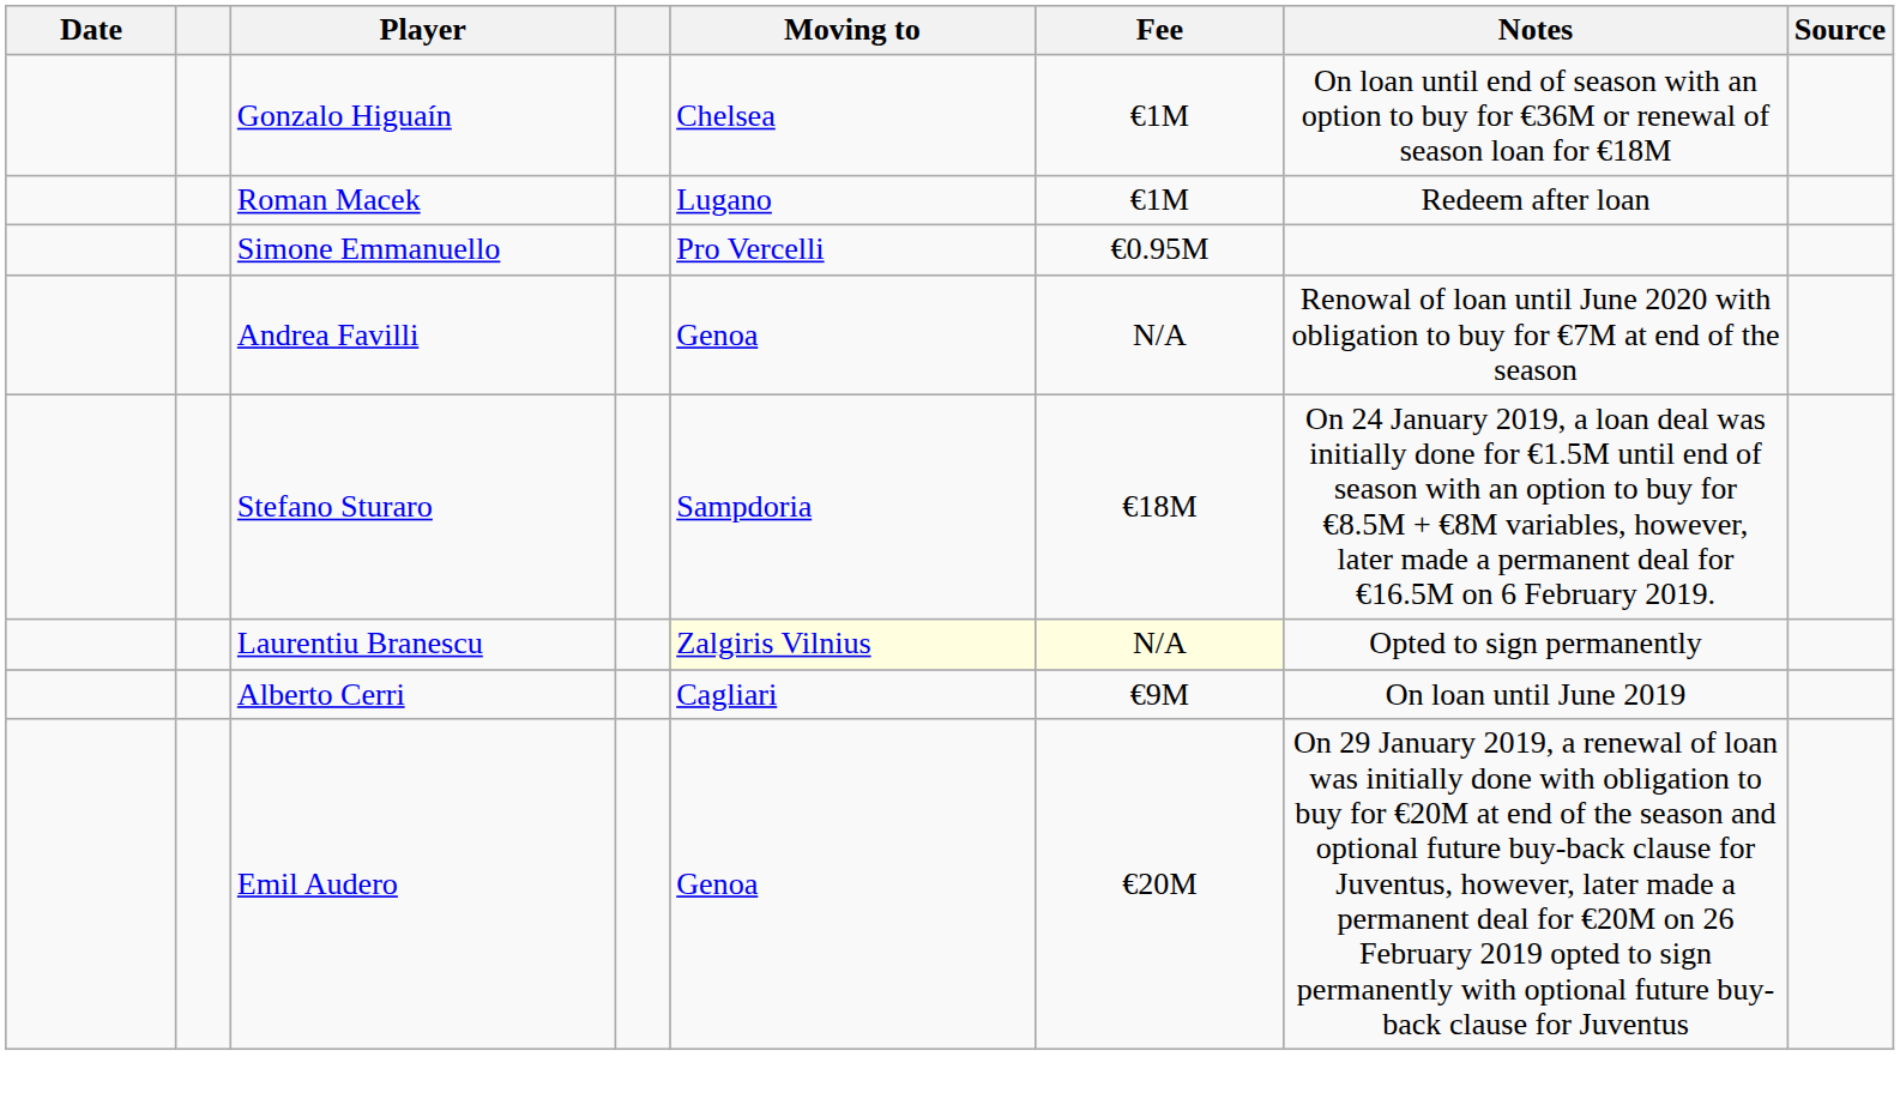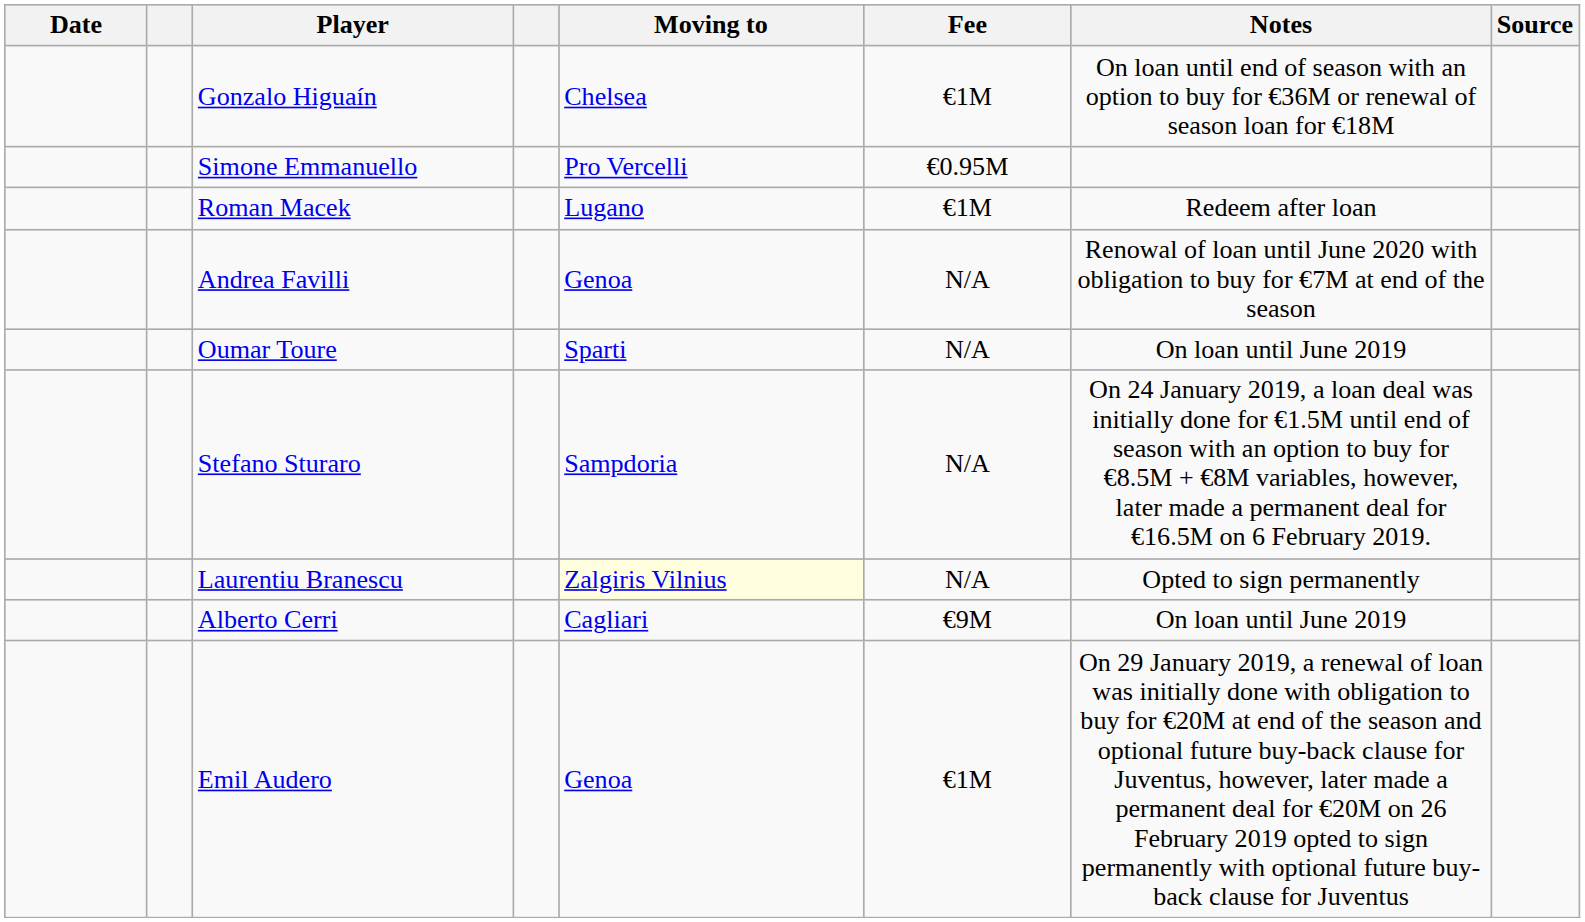rows swapped: Roman Macek <-> Simone Emmanuello
+ row: Oumar Toure | Sparti | N/A | On loan until June 2019
Stefano Sturaro | Fee: €18M -> N/A
Laurentiu Branescu | Fee: lightyellow background -> no background
Emil Audero | Fee: €20M -> €1M
